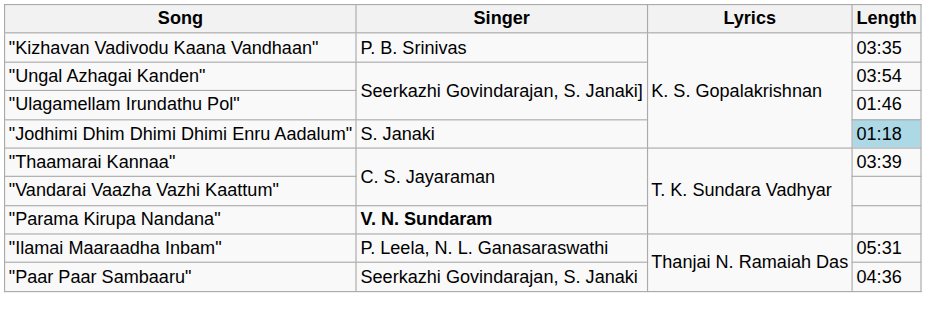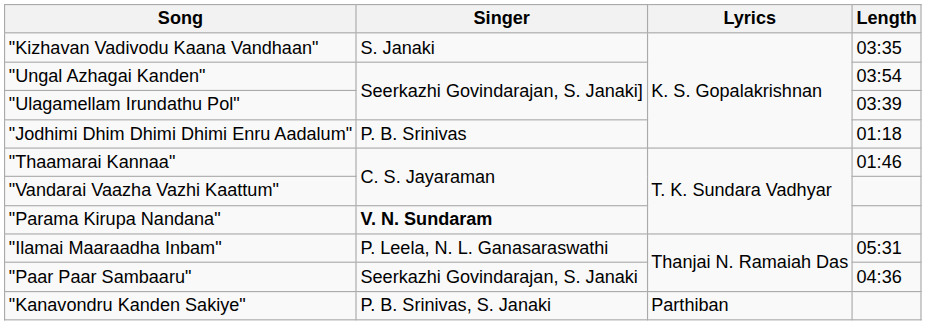"Kizhavan Vadivodu Kaana Vandhaan" | Singer: P. B. Srinivas -> S. Janaki
"Ulagamellam Irundathu Pol" | Length: 01:46 -> 03:39
"Jodhimi Dhim Dhimi Dhimi Enru Aadalum" | Singer: S. Janaki -> P. B. Srinivas
"Jodhimi Dhim Dhimi Dhimi Enru Aadalum" | Length: lightblue background -> no background
"Thaamarai Kannaa" | Length: 03:39 -> 01:46
+ row: "Kanavondru Kanden Sakiye" | P. B. Srinivas, S. Janaki | Parthiban
